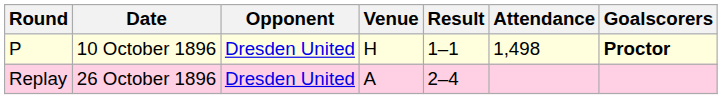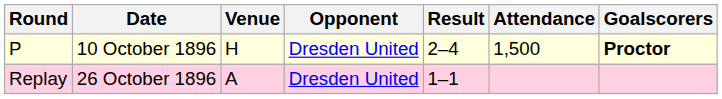columns swapped: Opponent <-> Venue
P | Result: 1–1 -> 2–4
P | Attendance: 1,498 -> 1,500
Replay | Result: 2–4 -> 1–1
